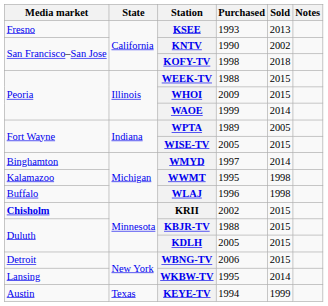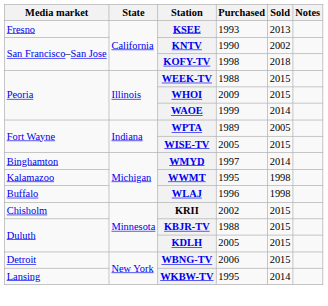KRII | Media market: bold -> normal
- row: Austin | Texas | KEYE-TV | 1994 | 1999
